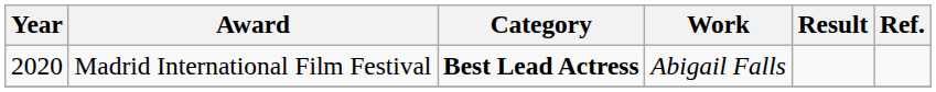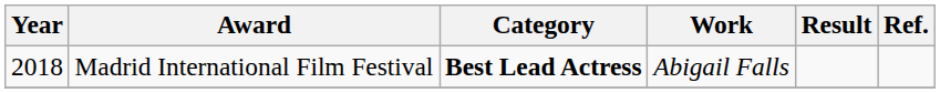Madrid International Film Festival | Year: 2020 -> 2018
